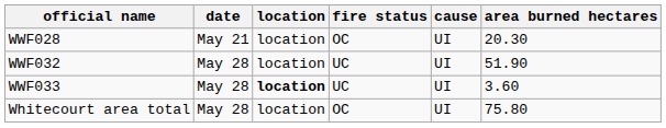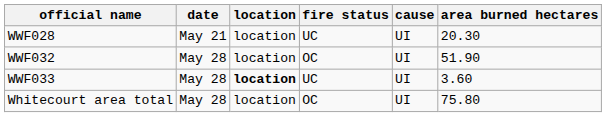WWF028 | fire status: OC -> UC
WWF032 | fire status: UC -> OC
